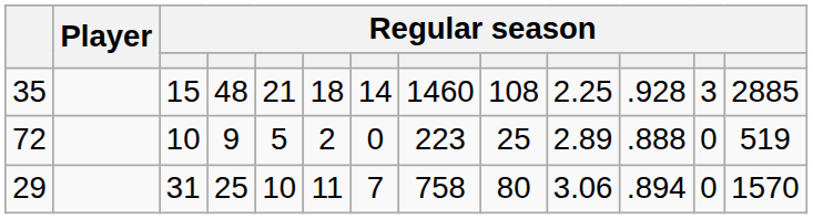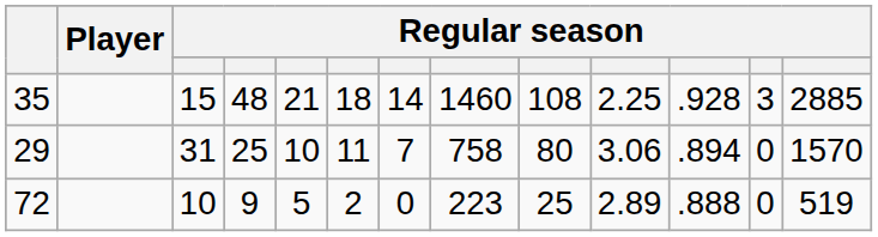rows swapped: 29 <-> 72
